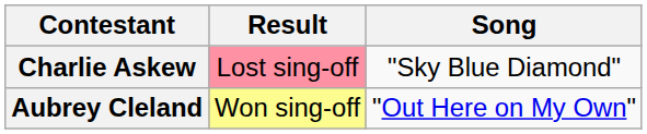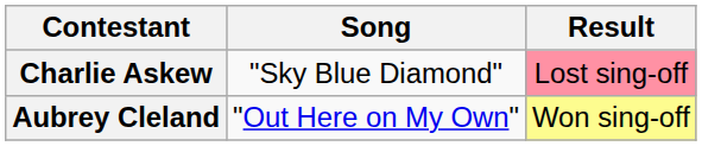columns swapped: Song <-> Result
